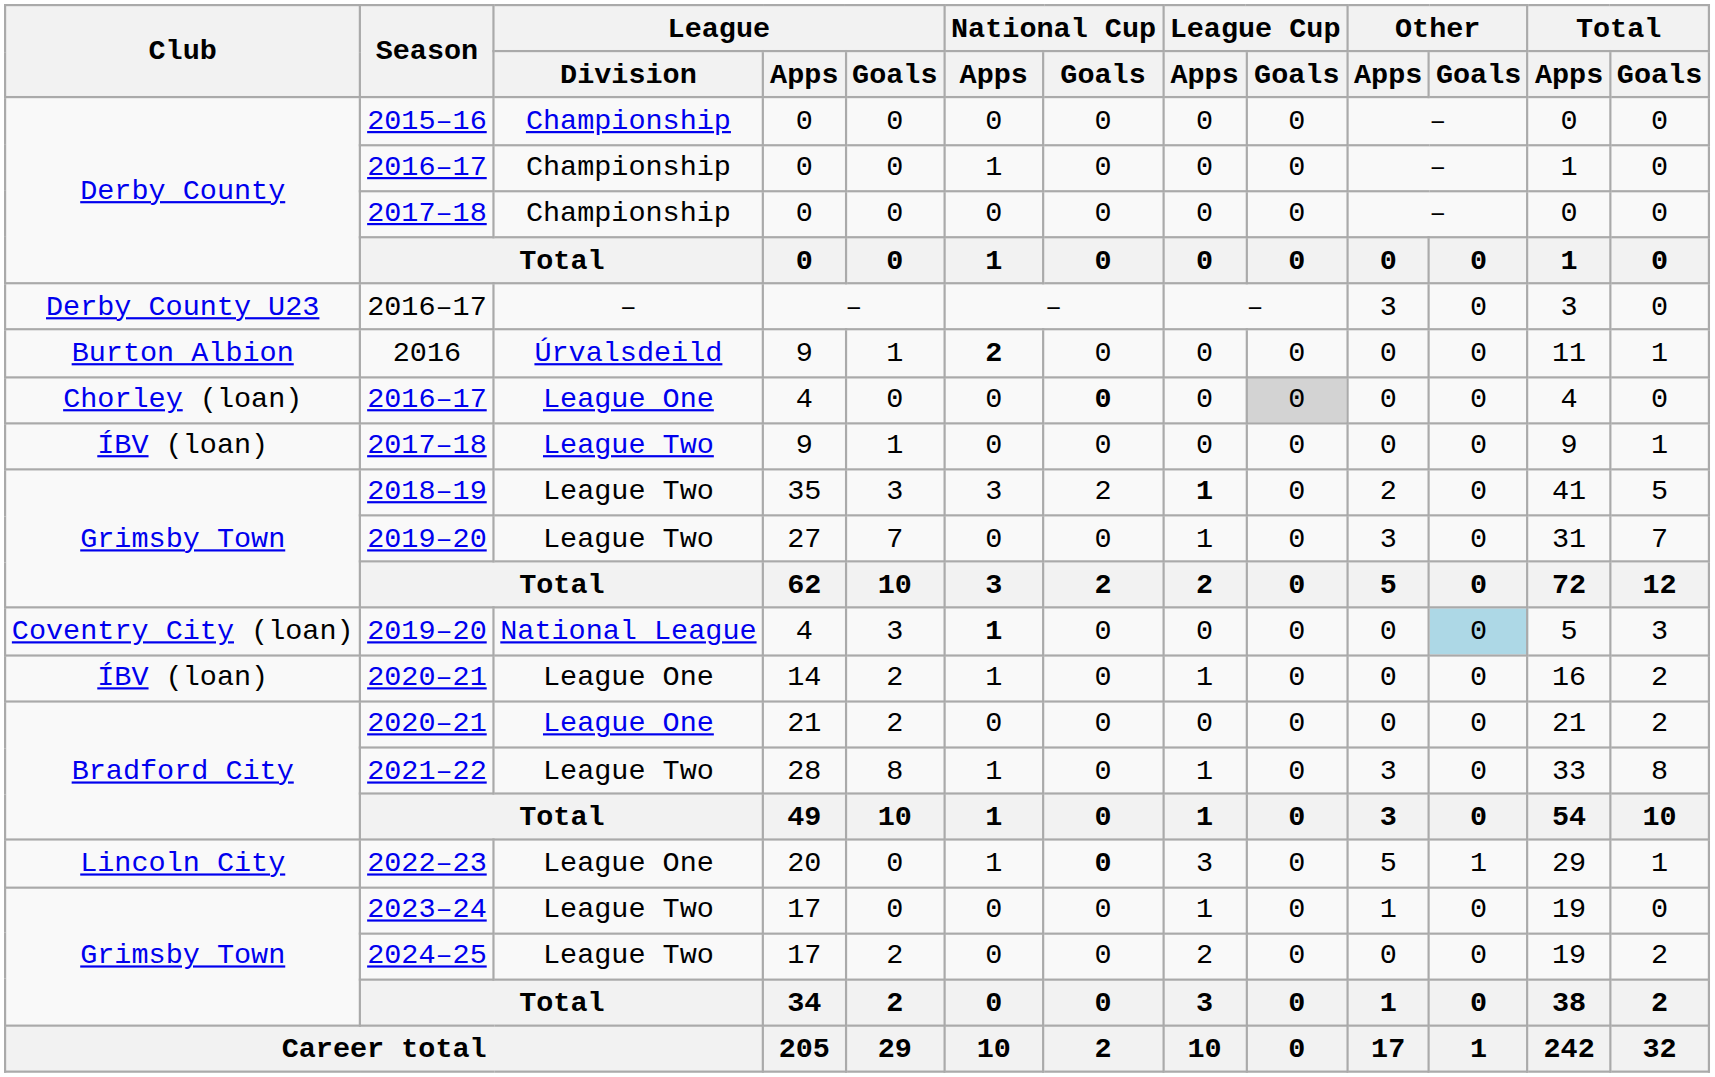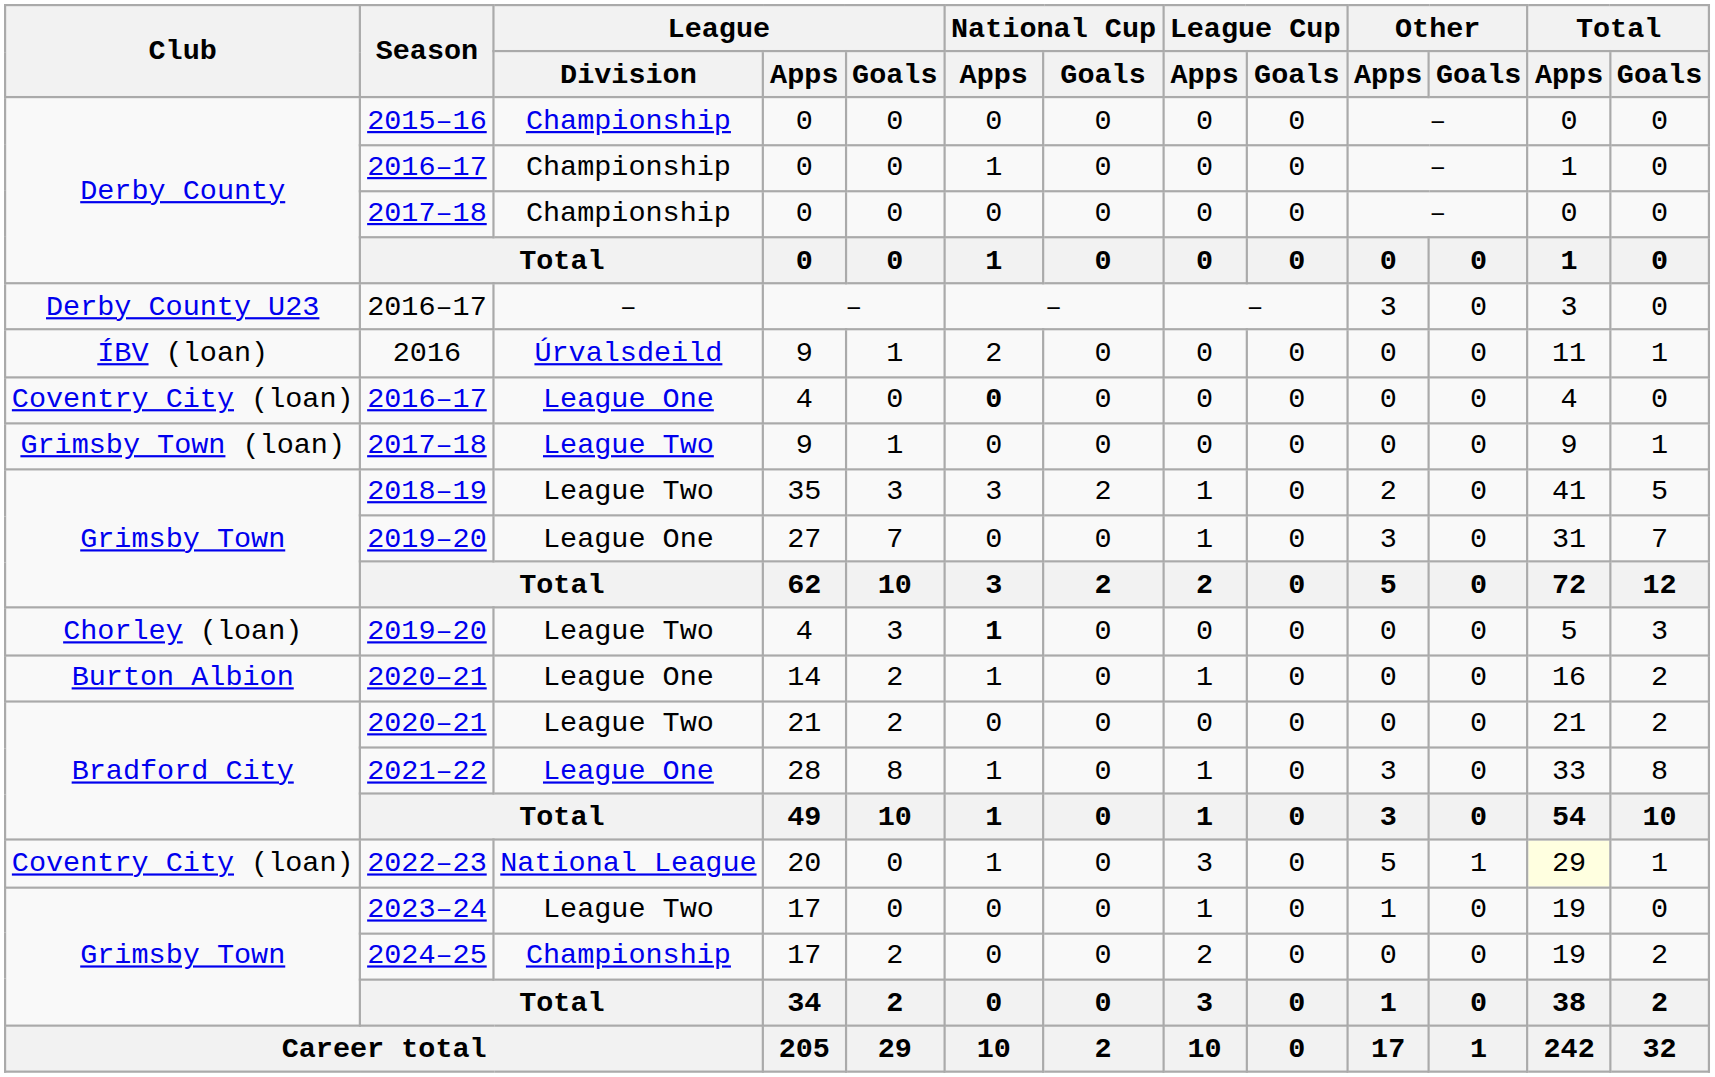2016 | Club: Burton Albion -> ÍBV (loan)
2016 | National Cup / Apps: bold -> normal
2016–17 / 4 | Club: Chorley (loan) -> Coventry City (loan)
2016–17 / 4 | National Cup / Apps: normal -> bold
2016–17 / 4 | National Cup / Goals: bold -> normal
2016–17 / 4 | League Cup / Goals: lightgrey background -> no background
2017–18 / 9 | Club: ÍBV (loan) -> Grimsby Town (loan)
2018–19 | League Cup / Apps: bold -> normal
2019–20 / 27 | League / Division: League Two -> League One
2019–20 / 4 | Club: Coventry City (loan) -> Chorley (loan)
2019–20 / 4 | League / Division: National League -> League Two
2019–20 / 4 | Other / Goals: lightblue background -> no background
2020–21 / 14 | Club: ÍBV (loan) -> Burton Albion
2020–21 / 21 | League / Division: League One -> League Two
2021–22 | League / Division: League Two -> League One
2022–23 | Club: Lincoln City -> Coventry City (loan)
2022–23 | League / Division: League One -> National League
2022–23 | National Cup / Goals: bold -> normal
2022–23 | Total / Apps: no background -> lightyellow background
2024–25 | League / Division: League Two -> Championship
